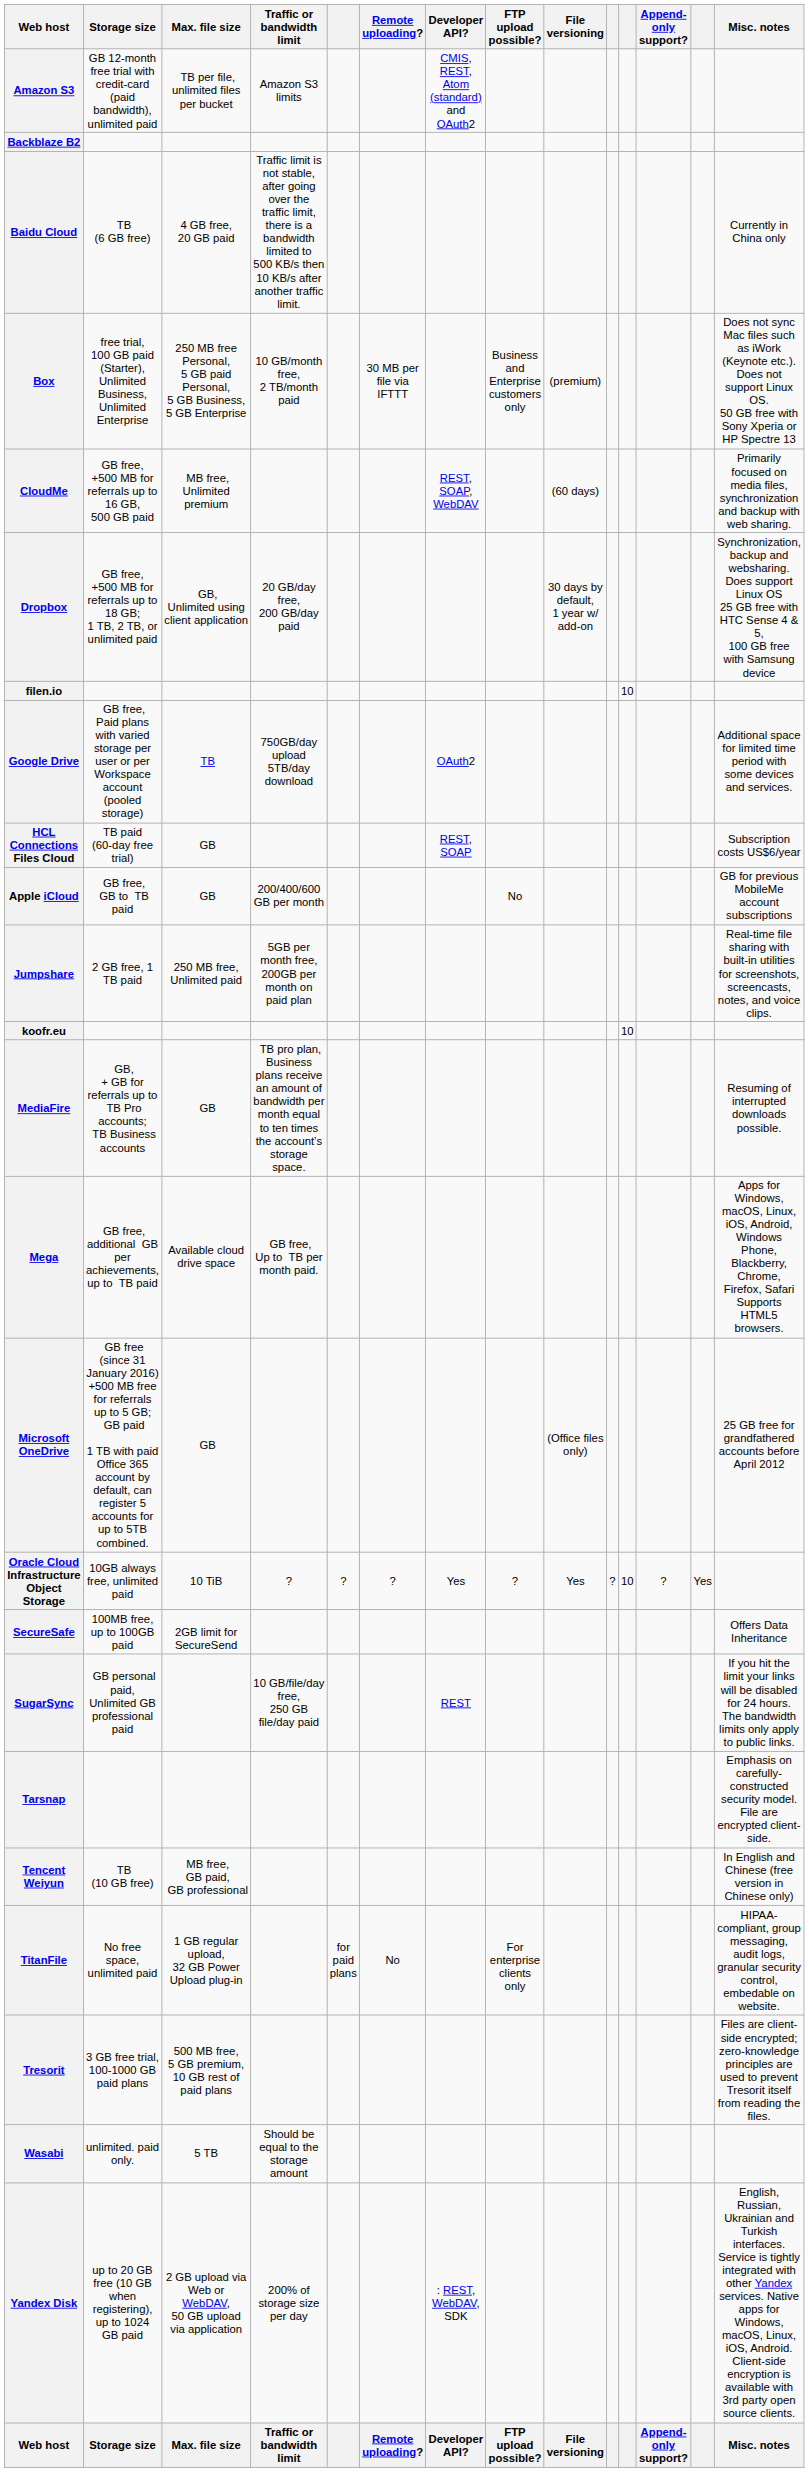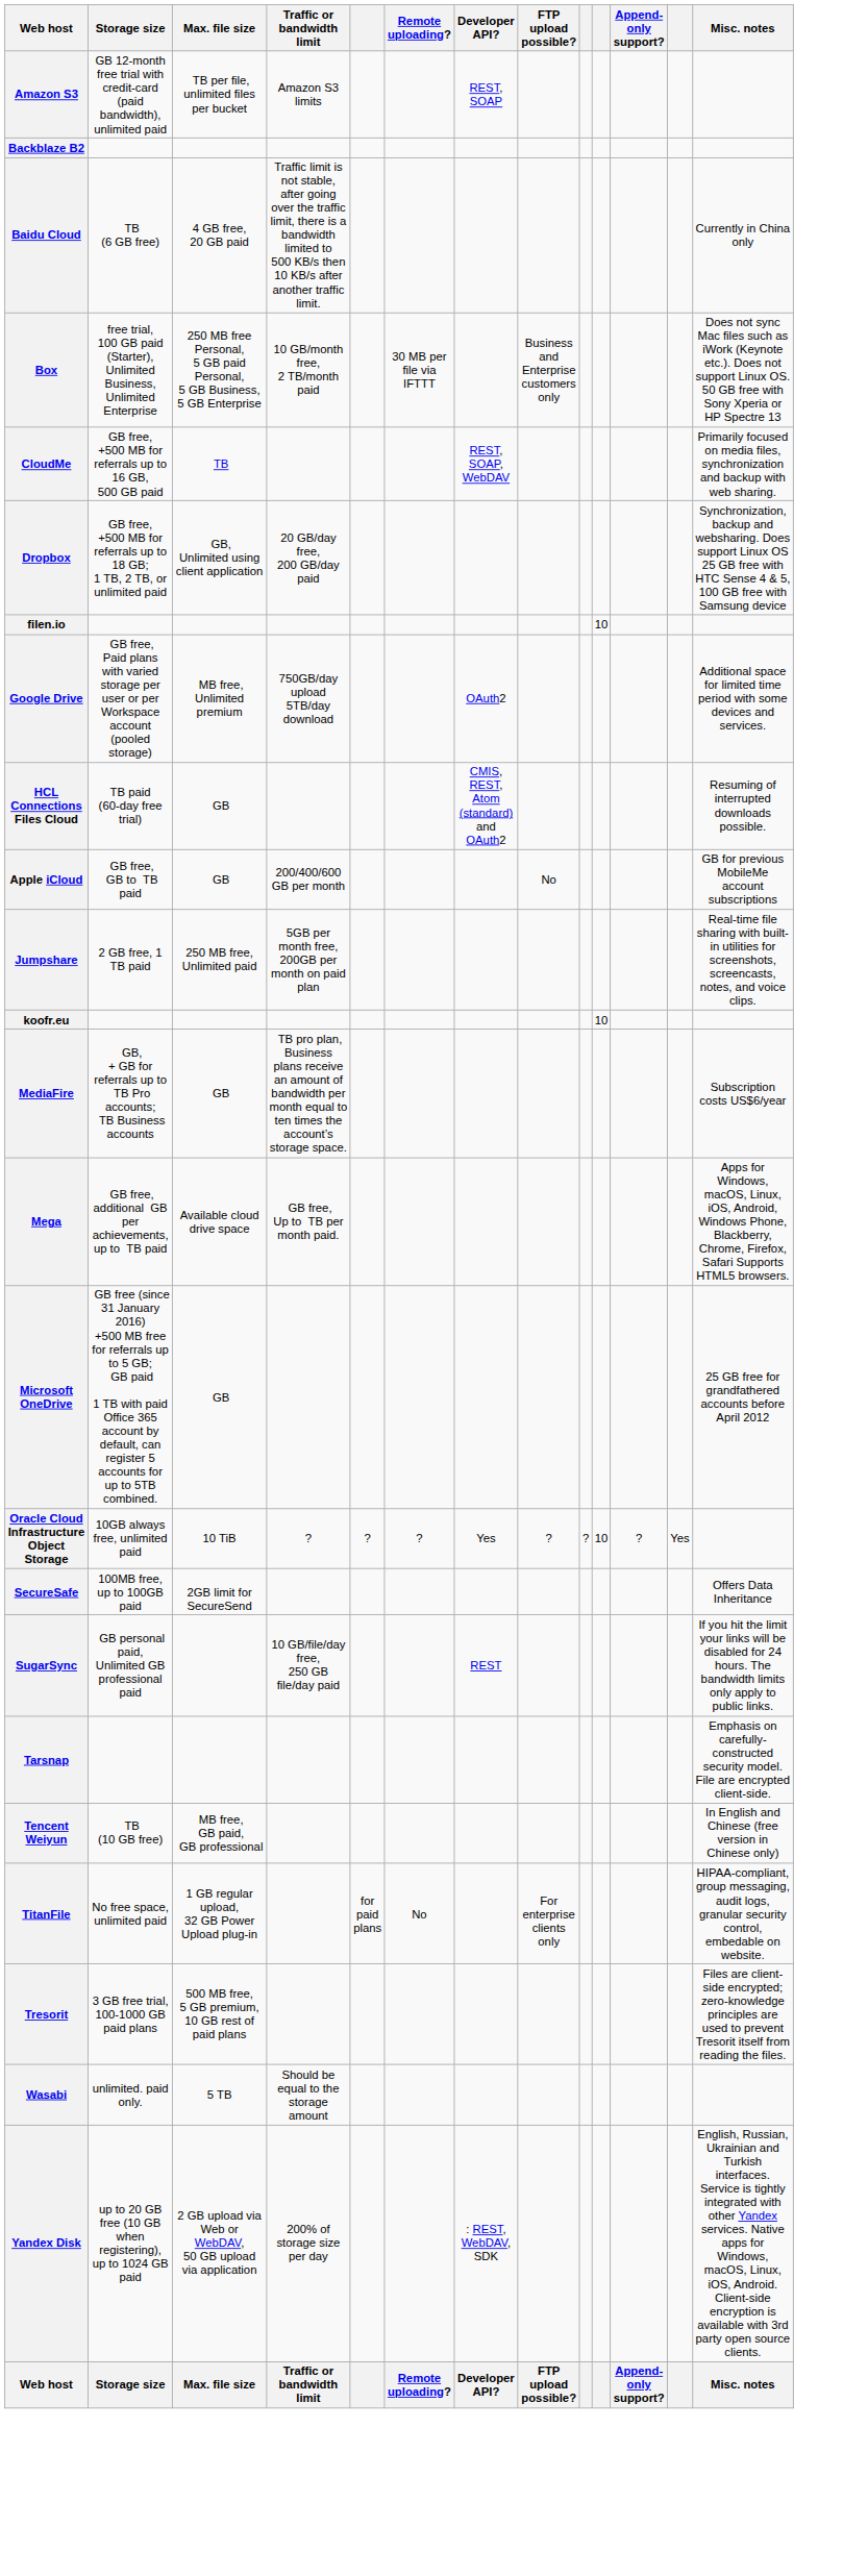- column: File versioning | (premium) | (60 days) | 30 days by default, 1 year w/ add-on | (Office files only) | Yes | File versioning
Amazon S3 | Developer API?: CMIS, REST, Atom (standard) and OAuth2 -> REST, SOAP
CloudMe | Max. file size: MB free, Unlimited premium -> TB
Google Drive | Max. file size: TB -> MB free, Unlimited premium
HCL Connections Files Cloud | Developer API?: REST, SOAP -> CMIS, REST, Atom (standard) and OAuth2
HCL Connections Files Cloud | Misc. notes: Subscription costs US$6/year -> Resuming of interrupted downloads possible.
MediaFire | Misc. notes: Resuming of interrupted downloads possible. -> Subscription costs US$6/year
